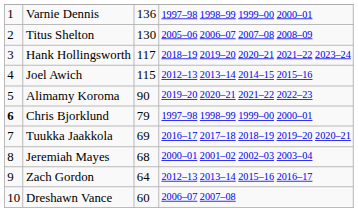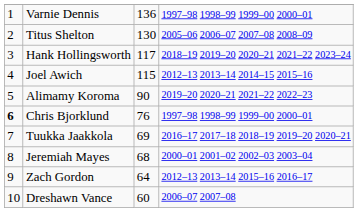Chris Bjorklund | column 3: 79 -> 76
